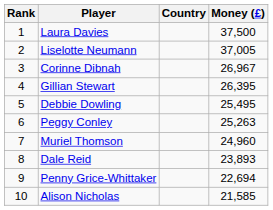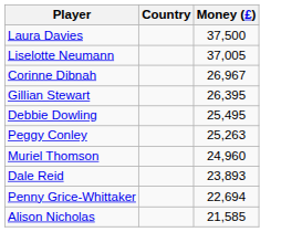- column: Rank | 1 | 2 | 3 | 4 | 5 | 6 | 7 | 8 | 9 | 10
